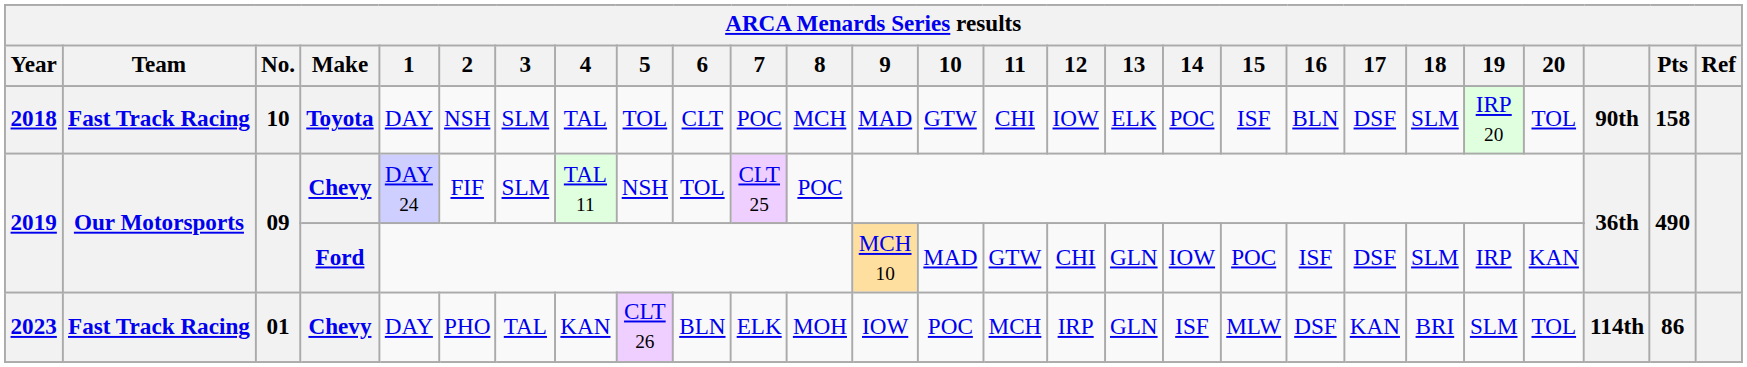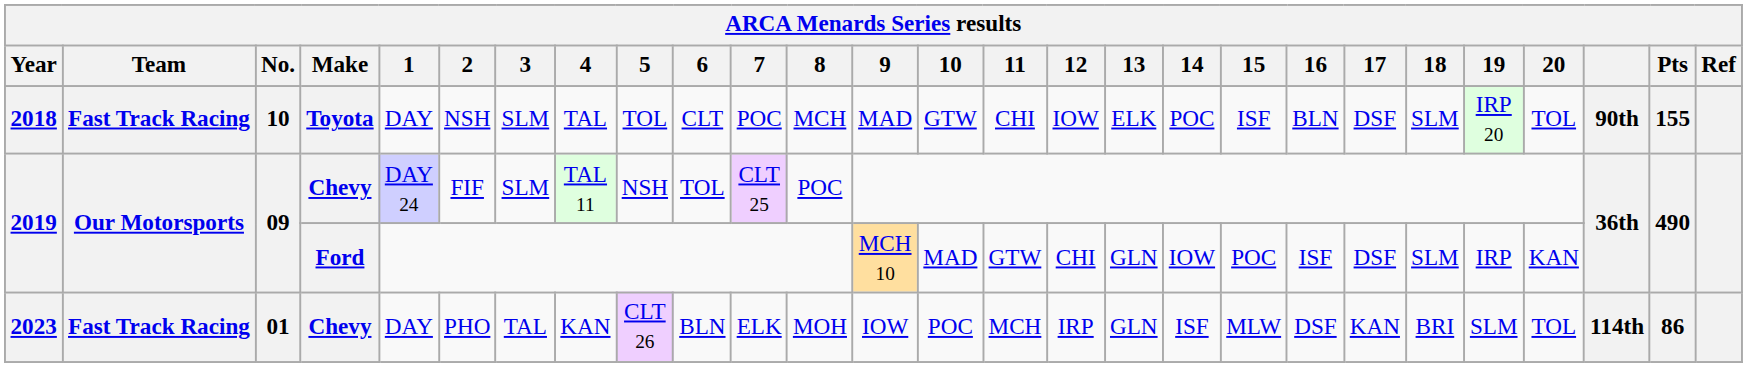2018 | Pts: 158 -> 155
